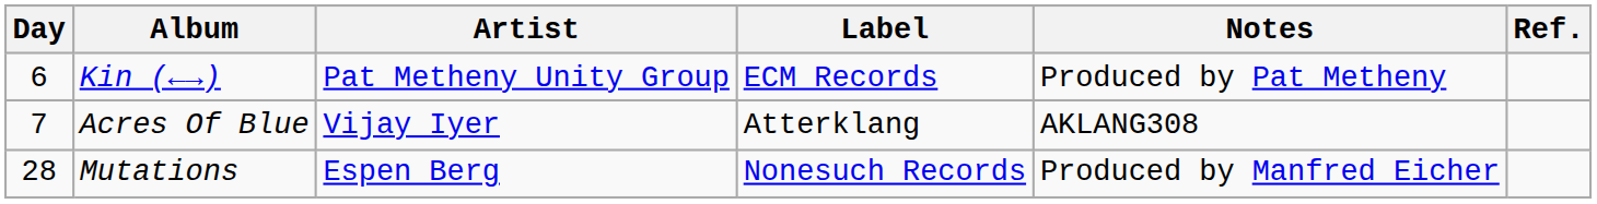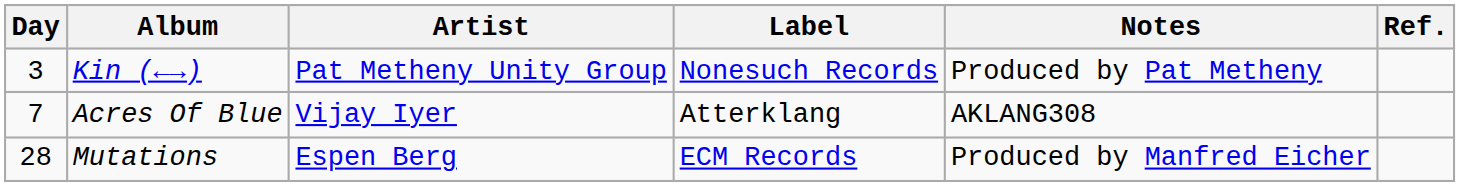Kin (←→) | Day: 6 -> 3
Kin (←→) | Label: ECM Records -> Nonesuch Records
Mutations | Label: Nonesuch Records -> ECM Records
